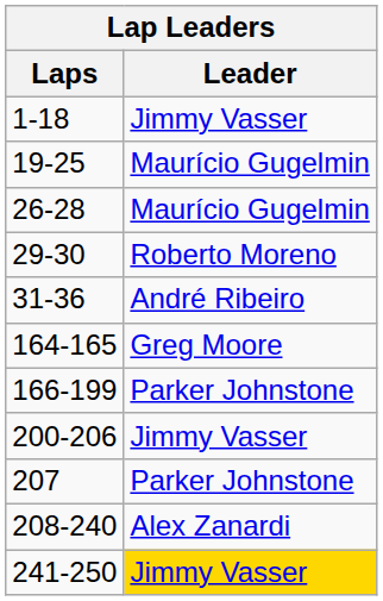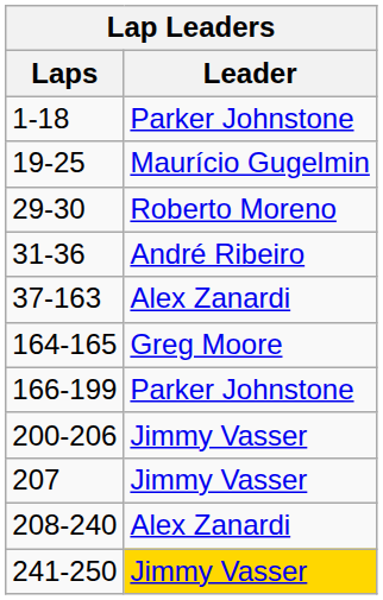1-18 | Leader: Jimmy Vasser -> Parker Johnstone
- row: 26-28 | Maurício Gugelmin
+ row: 37-163 | Alex Zanardi
207 | Leader: Parker Johnstone -> Jimmy Vasser
